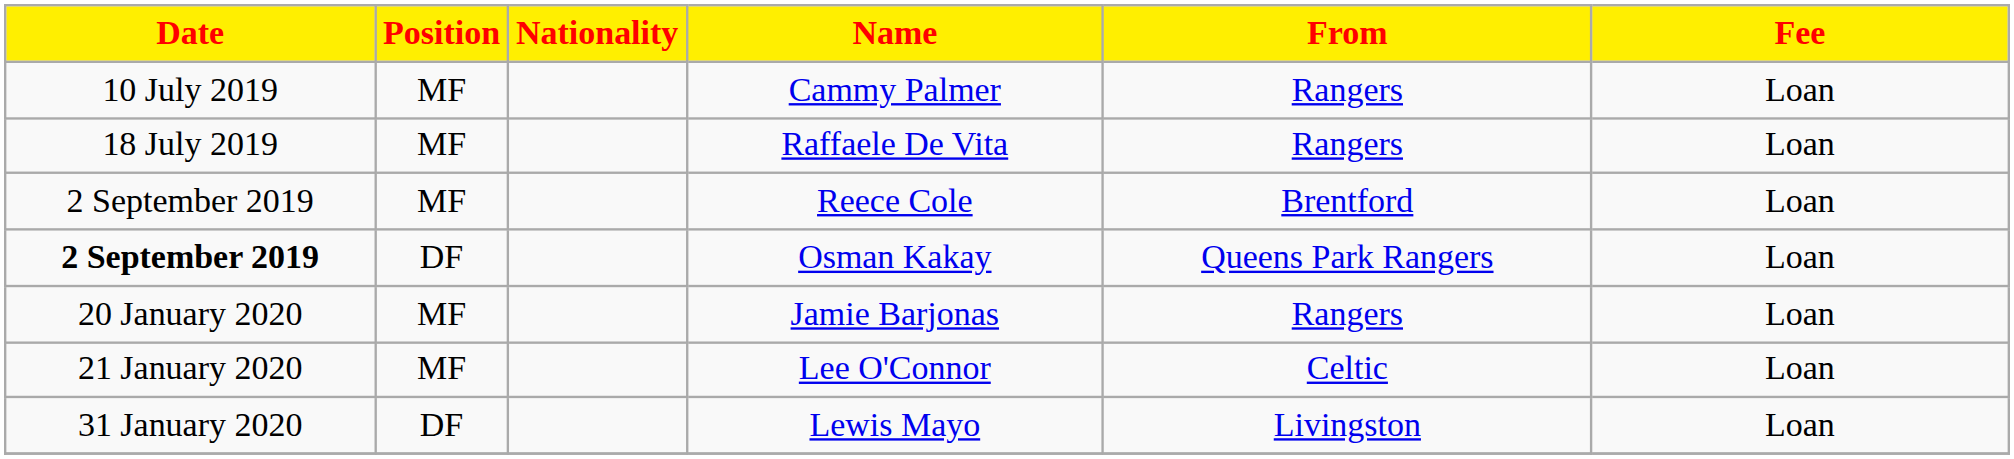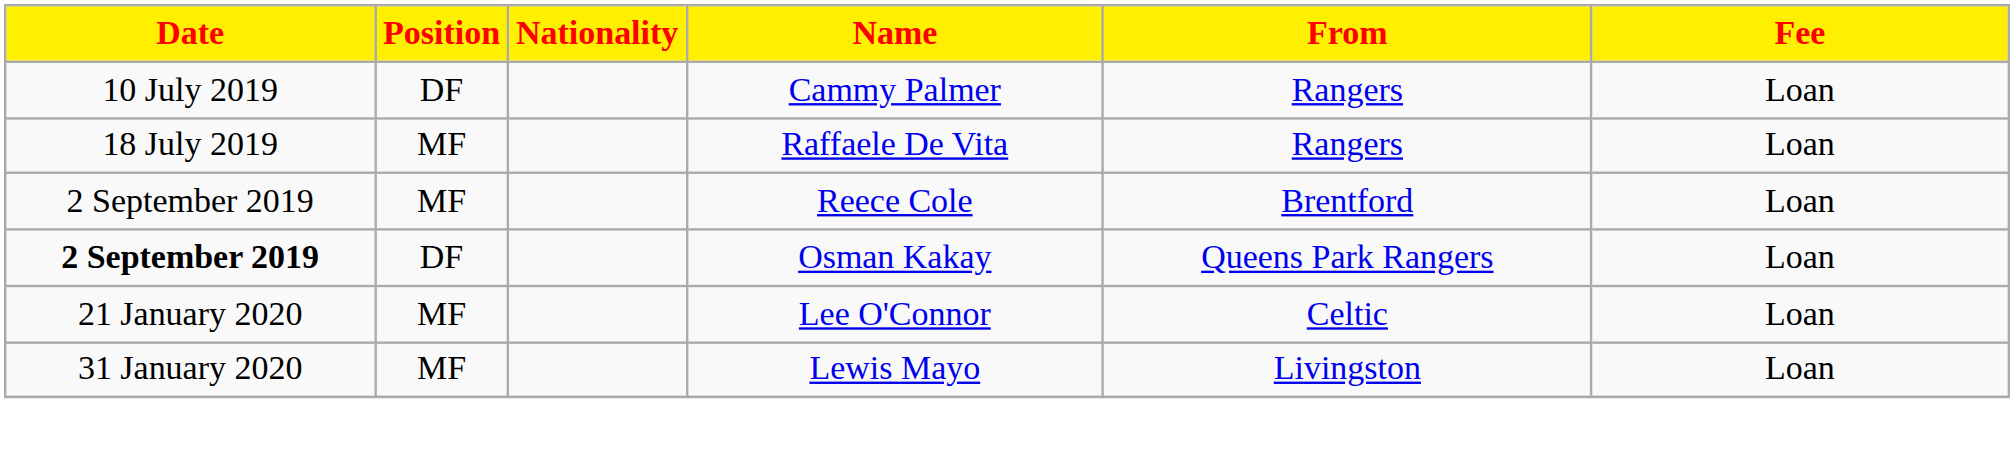Cammy Palmer | Position: MF -> DF
- row: 20 January 2020 | MF | Jamie Barjonas | Rangers | Loan
Lewis Mayo | Position: DF -> MF
